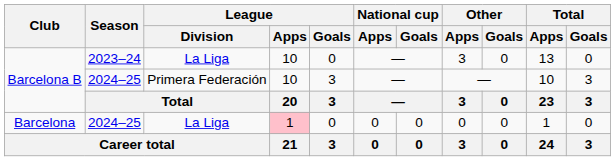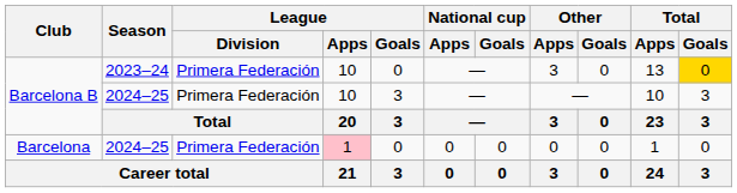Barcelona B / 2023–24 | League / Division: La Liga -> Primera Federación
Barcelona B / 2023–24 | Total / Goals: no background -> gold background
Barcelona | League / Division: La Liga -> Primera Federación
